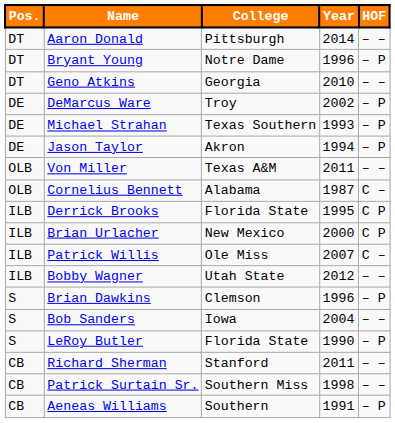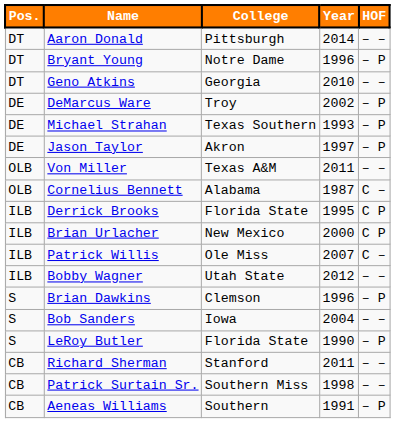Jason Taylor | Year: 1994 -> 1997
